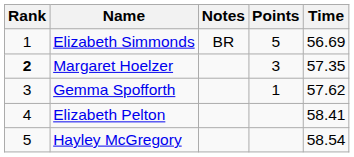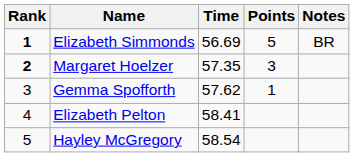columns swapped: Time <-> Notes
Elizabeth Simmonds | Rank: normal -> bold
